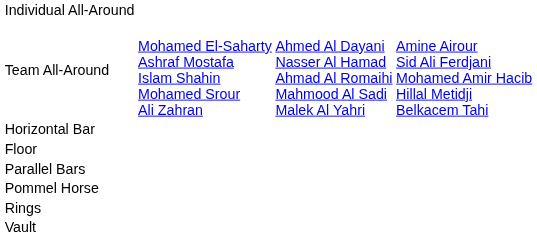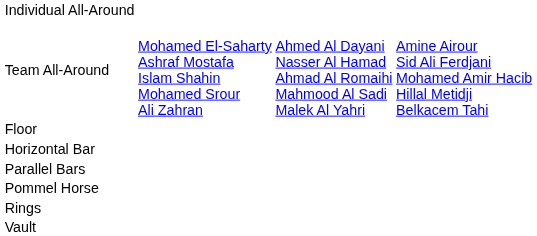rows swapped: Floor <-> Horizontal Bar
